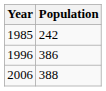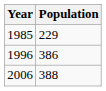1985 | Population: 242 -> 229
